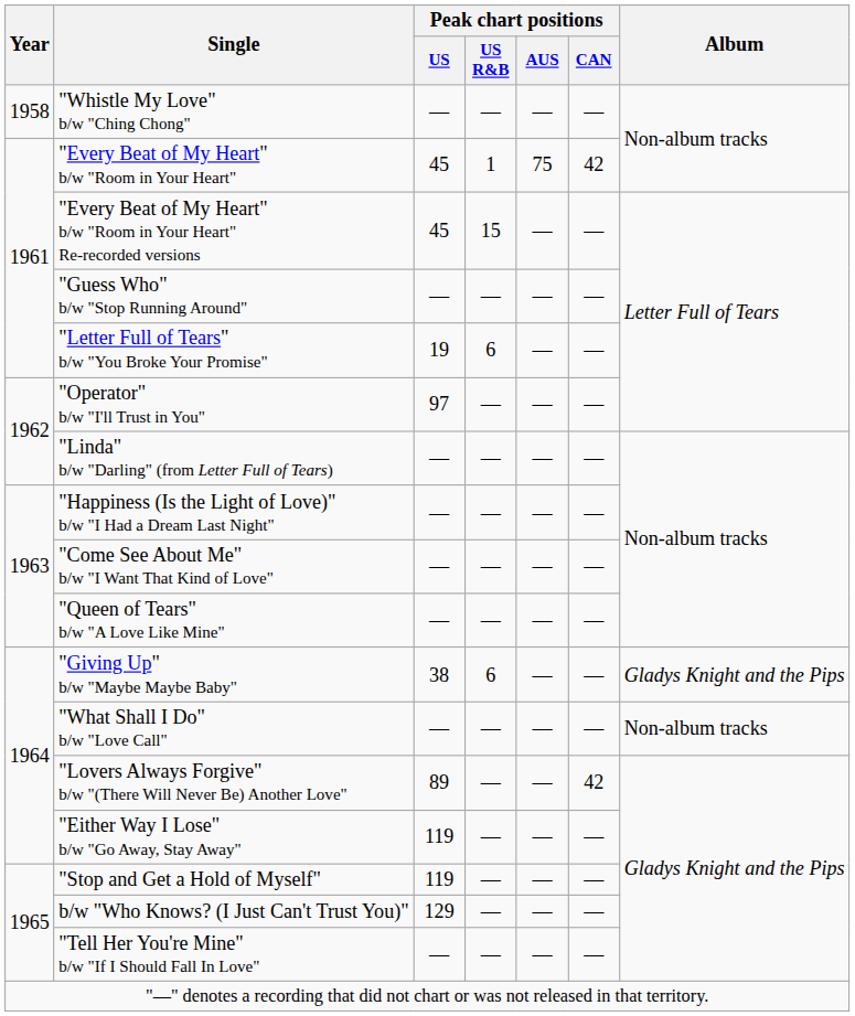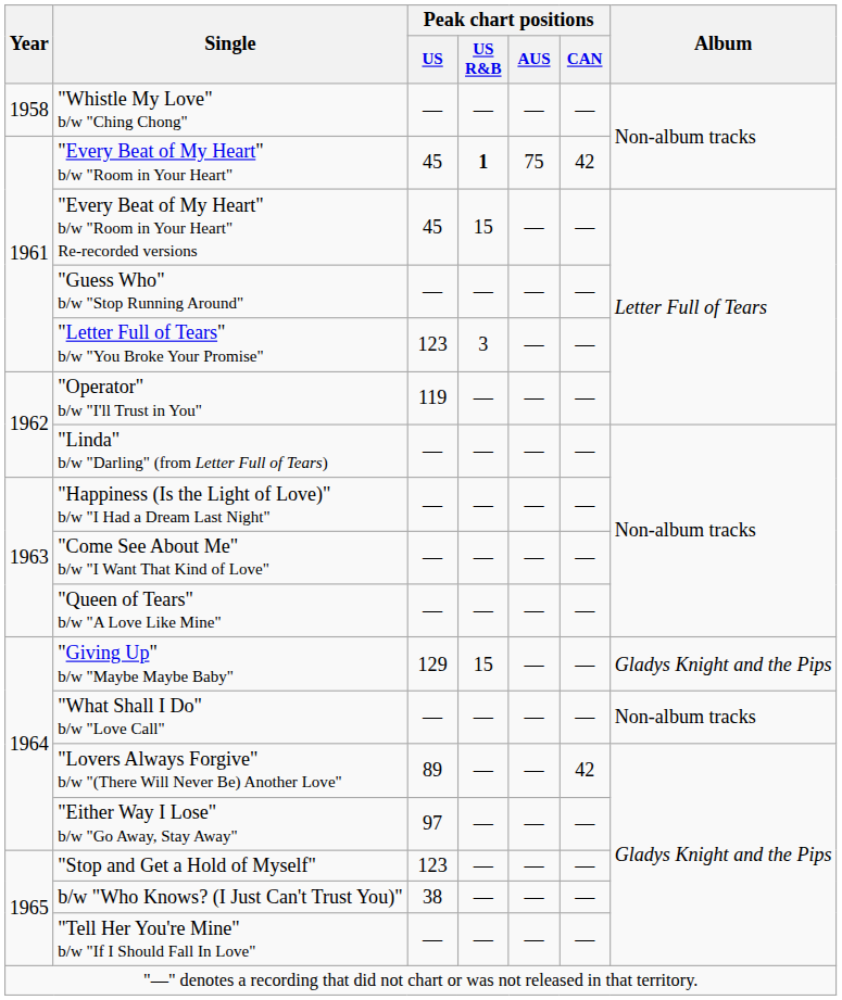"Every Beat of My Heart" b/w "Room in Your Heart" | Peak chart positions / US R&B: normal -> bold
"Letter Full of Tears" b/w "You Broke Your Promise" | Peak chart positions / US: 19 -> 123
"Letter Full of Tears" b/w "You Broke Your Promise" | Peak chart positions / US R&B: 6 -> 3
"Operator" b/w "I'll Trust in You" | Peak chart positions / US: 97 -> 119
"Giving Up" b/w "Maybe Maybe Baby" | Peak chart positions / US: 38 -> 129
"Giving Up" b/w "Maybe Maybe Baby" | Peak chart positions / US R&B: 6 -> 15
"Either Way I Lose" b/w "Go Away, Stay Away" | Peak chart positions / US: 119 -> 97
"Stop and Get a Hold of Myself" | Peak chart positions / US: 119 -> 123
b/w "Who Knows? (I Just Can't Trust You)" | Peak chart positions / US: 129 -> 38
